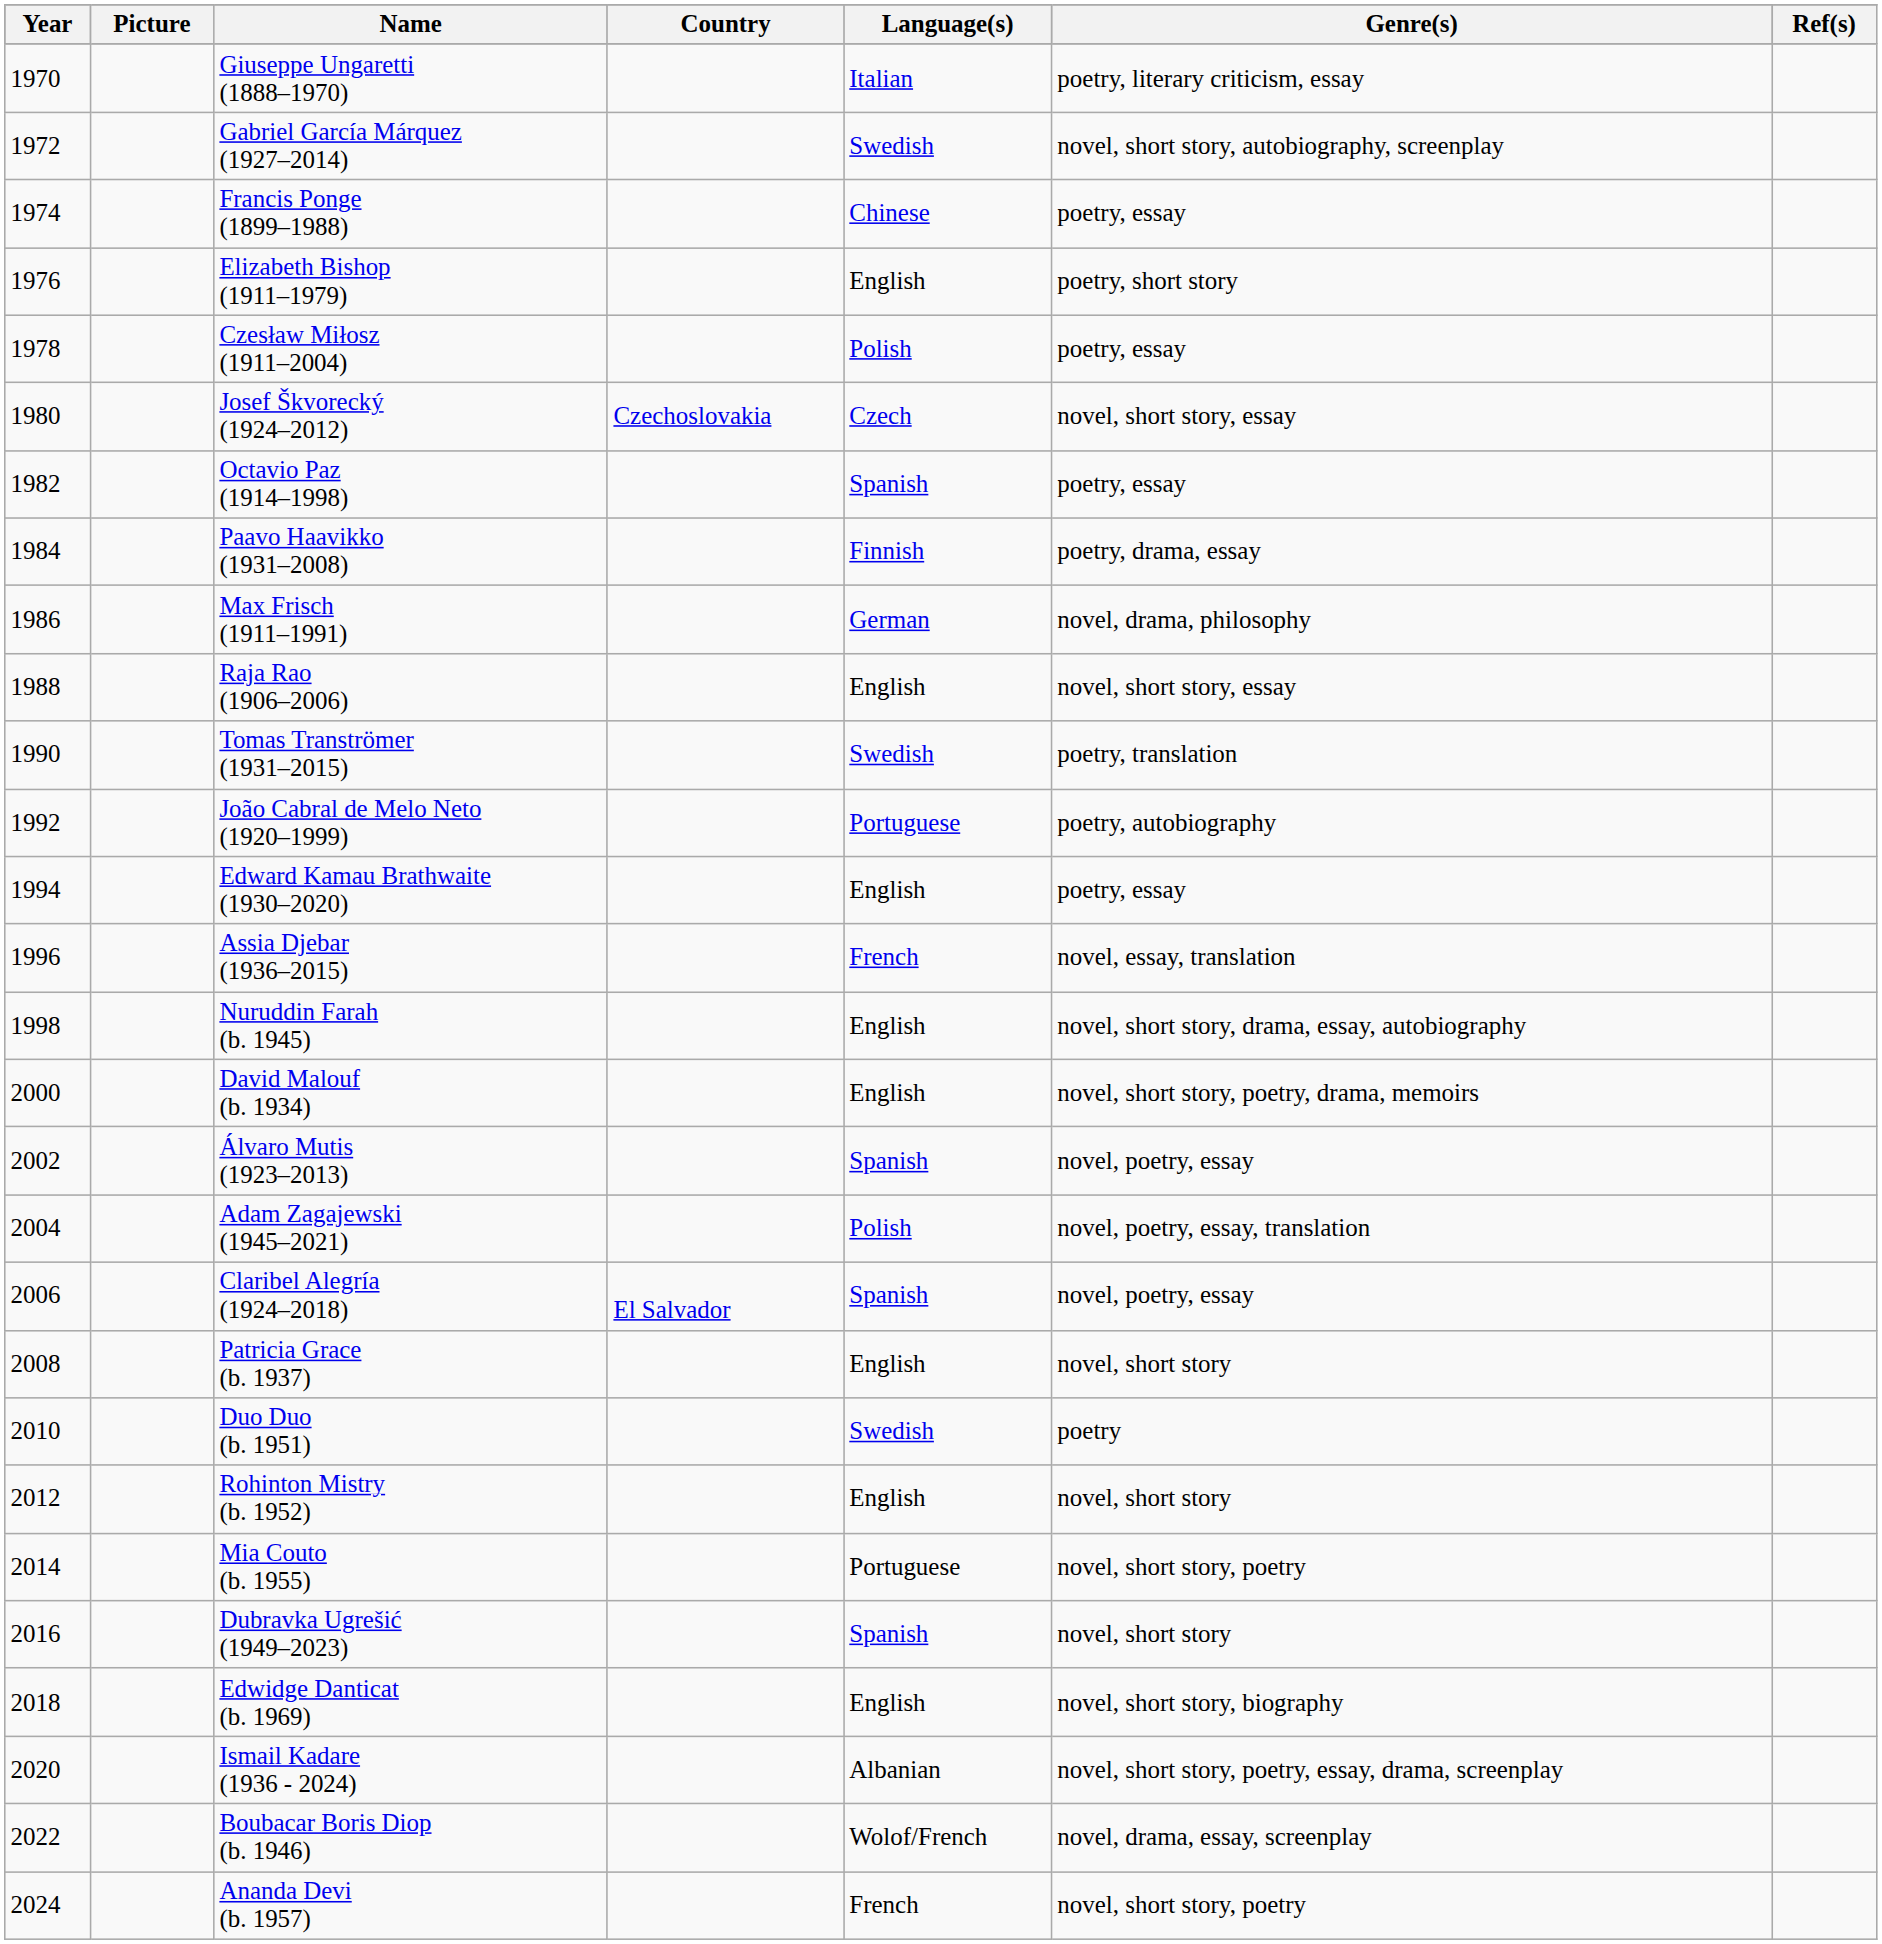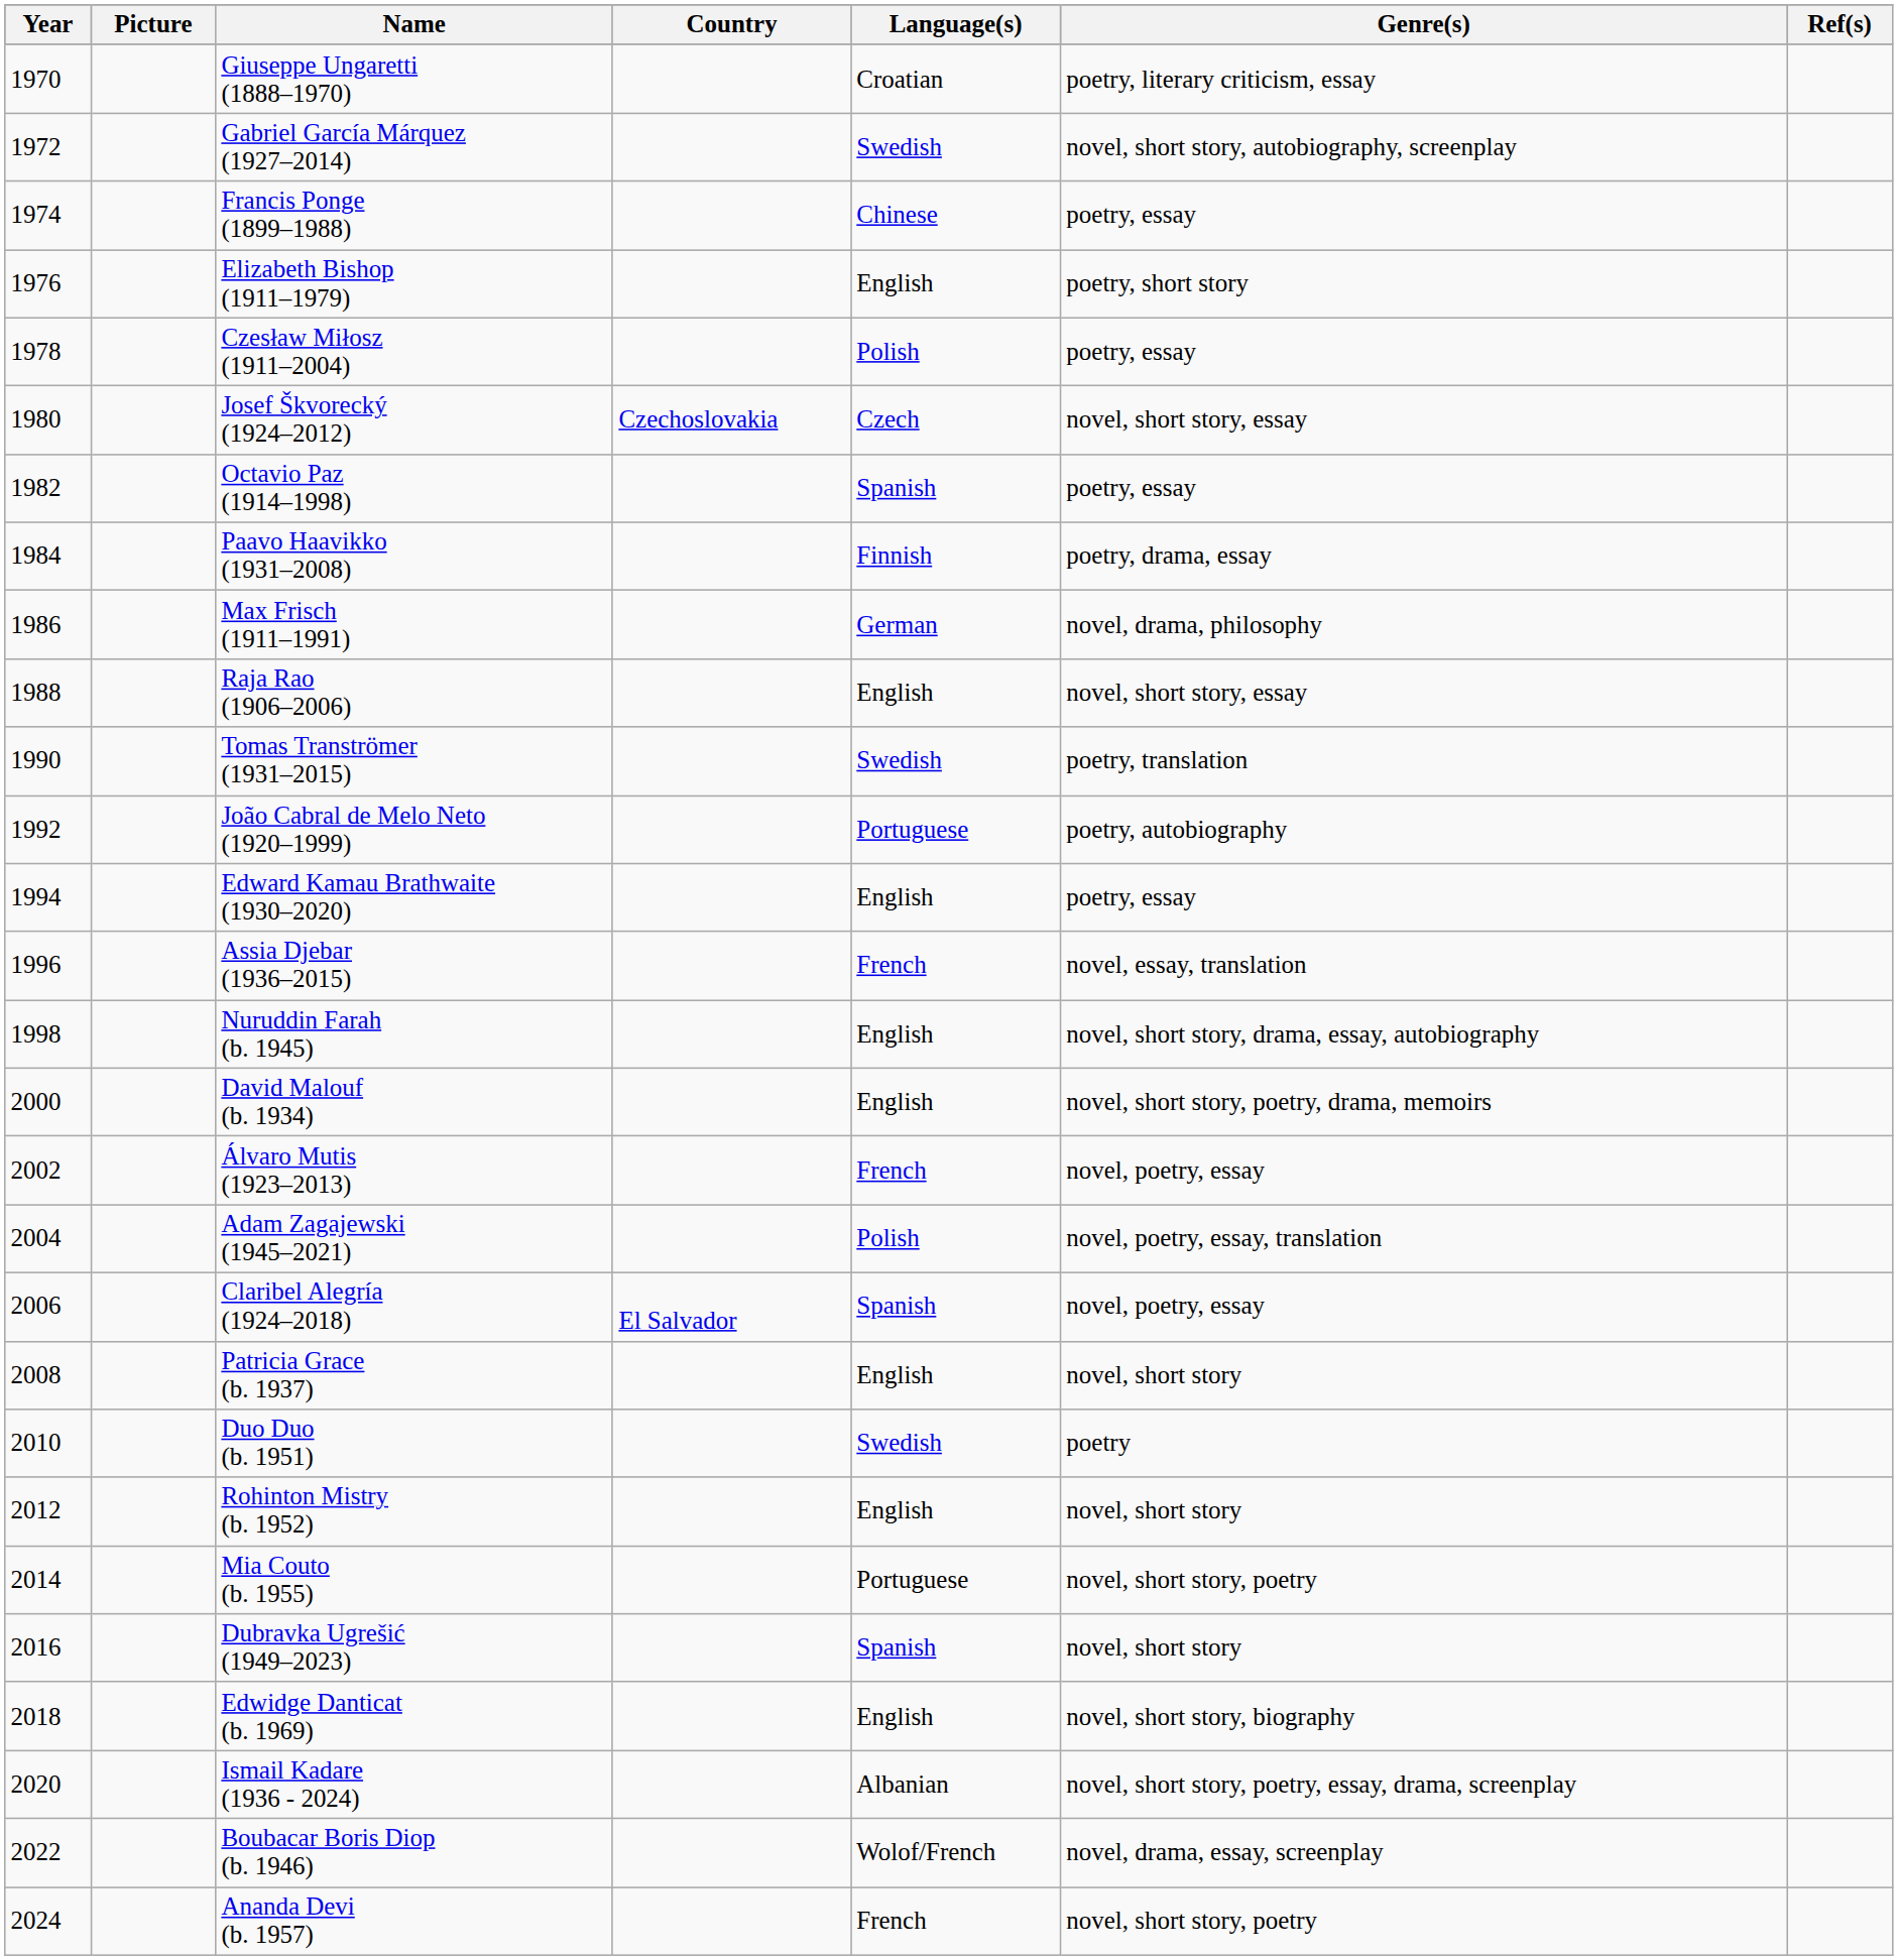Giuseppe Ungaretti (1888–1970) | Language(s): Italian -> Croatian
Álvaro Mutis (1923–2013) | Language(s): Spanish -> French
